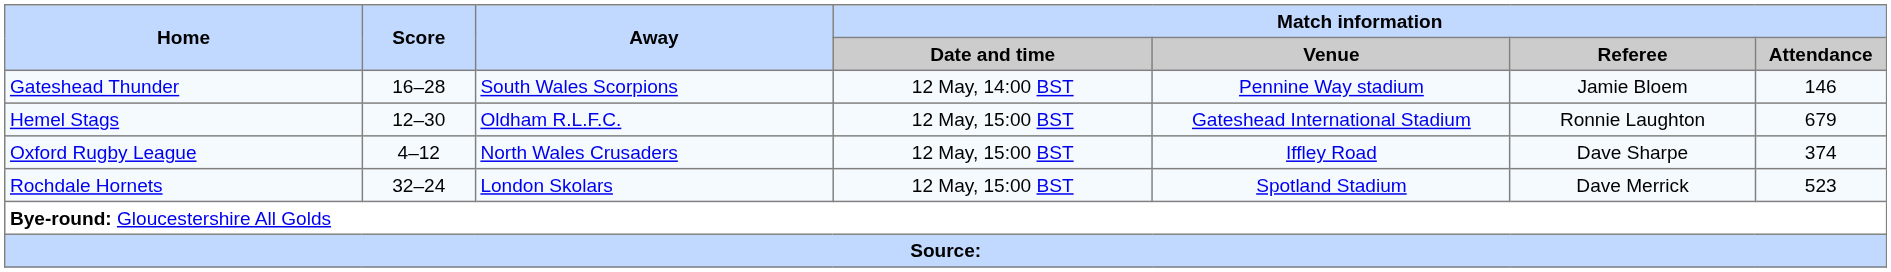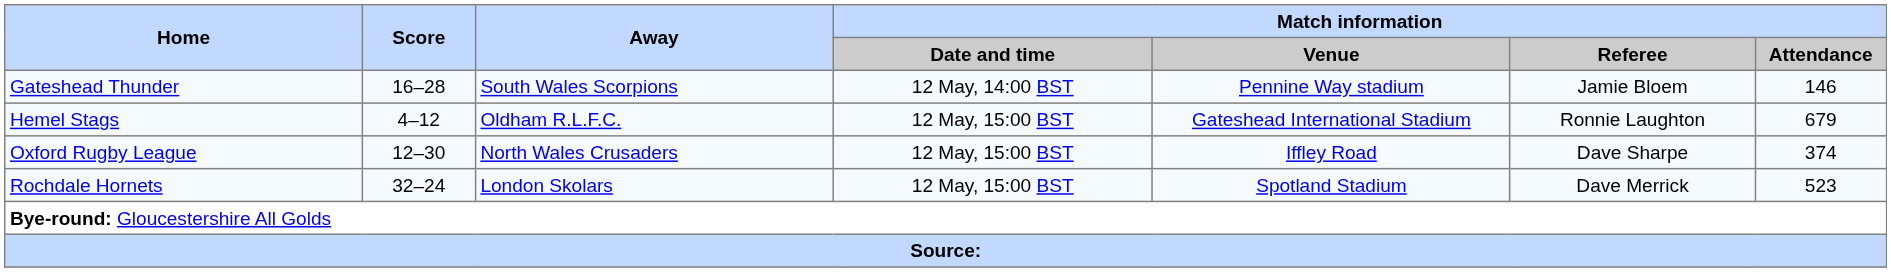Hemel Stags | Score: 12–30 -> 4–12
Oxford Rugby League | Score: 4–12 -> 12–30
